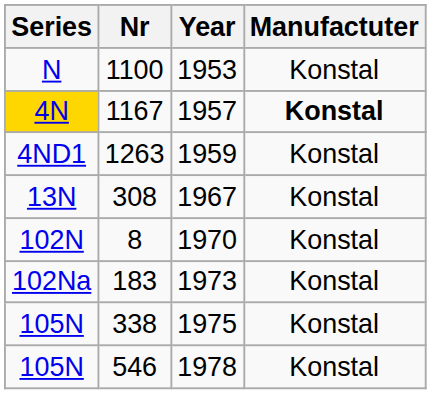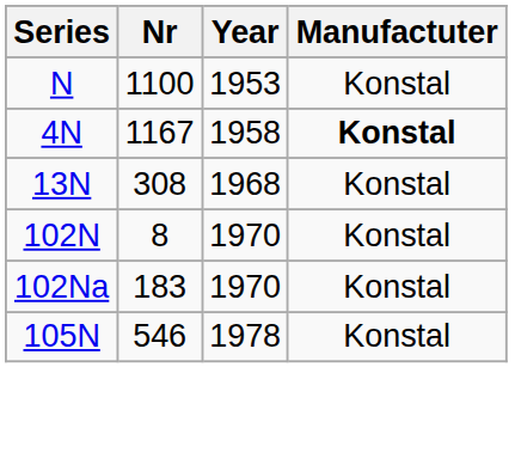1167 | Series: gold background -> no background
1167 | Year: 1957 -> 1958
- row: 4ND1 | 1263 | 1959 | Konstal
308 | Year: 1967 -> 1968
183 | Year: 1973 -> 1970
- row: 105N | 338 | 1975 | Konstal
